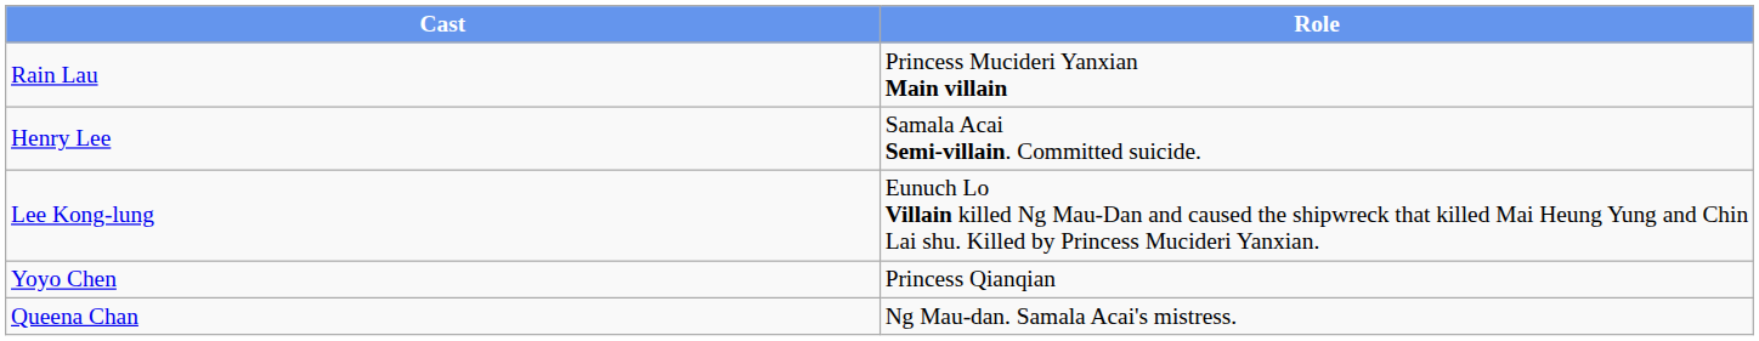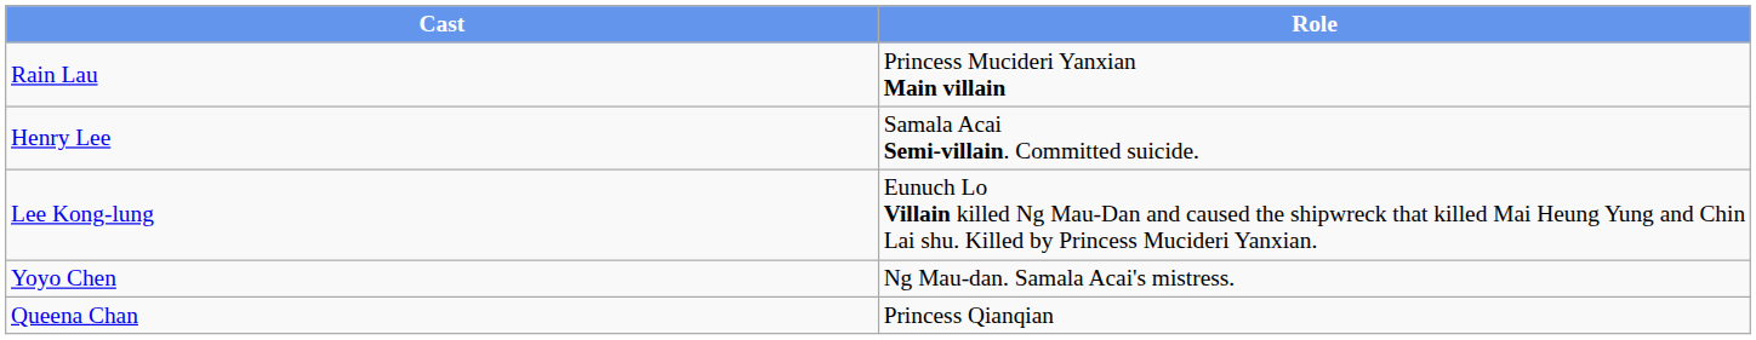Yoyo Chen | Role: Princess Qianqian -> Ng Mau-dan. Samala Acai's mistress.
Queena Chan | Role: Ng Mau-dan. Samala Acai's mistress. -> Princess Qianqian
